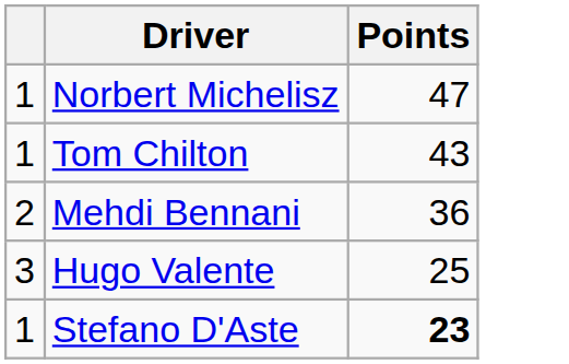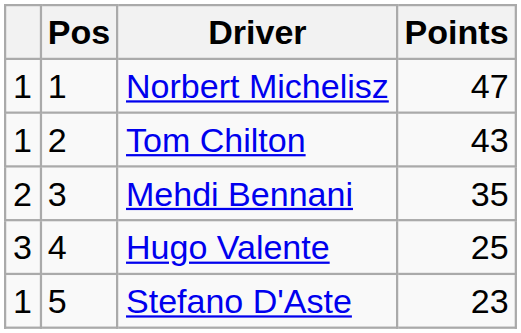+ column: Pos | 1 | 2 | 3 | 4 | 5
Mehdi Bennani | Points: 36 -> 35
Stefano D'Aste | Points: bold -> normal
